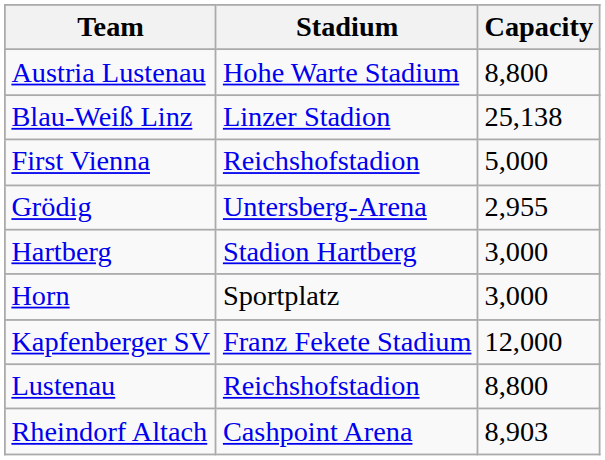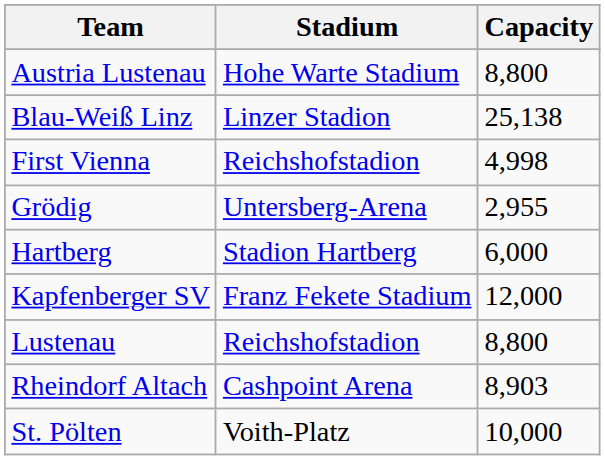First Vienna | Capacity: 5,000 -> 4,998
Hartberg | Capacity: 3,000 -> 6,000
- row: Horn | Sportplatz | 3,000
+ row: St. Pölten | Voith-Platz | 10,000
